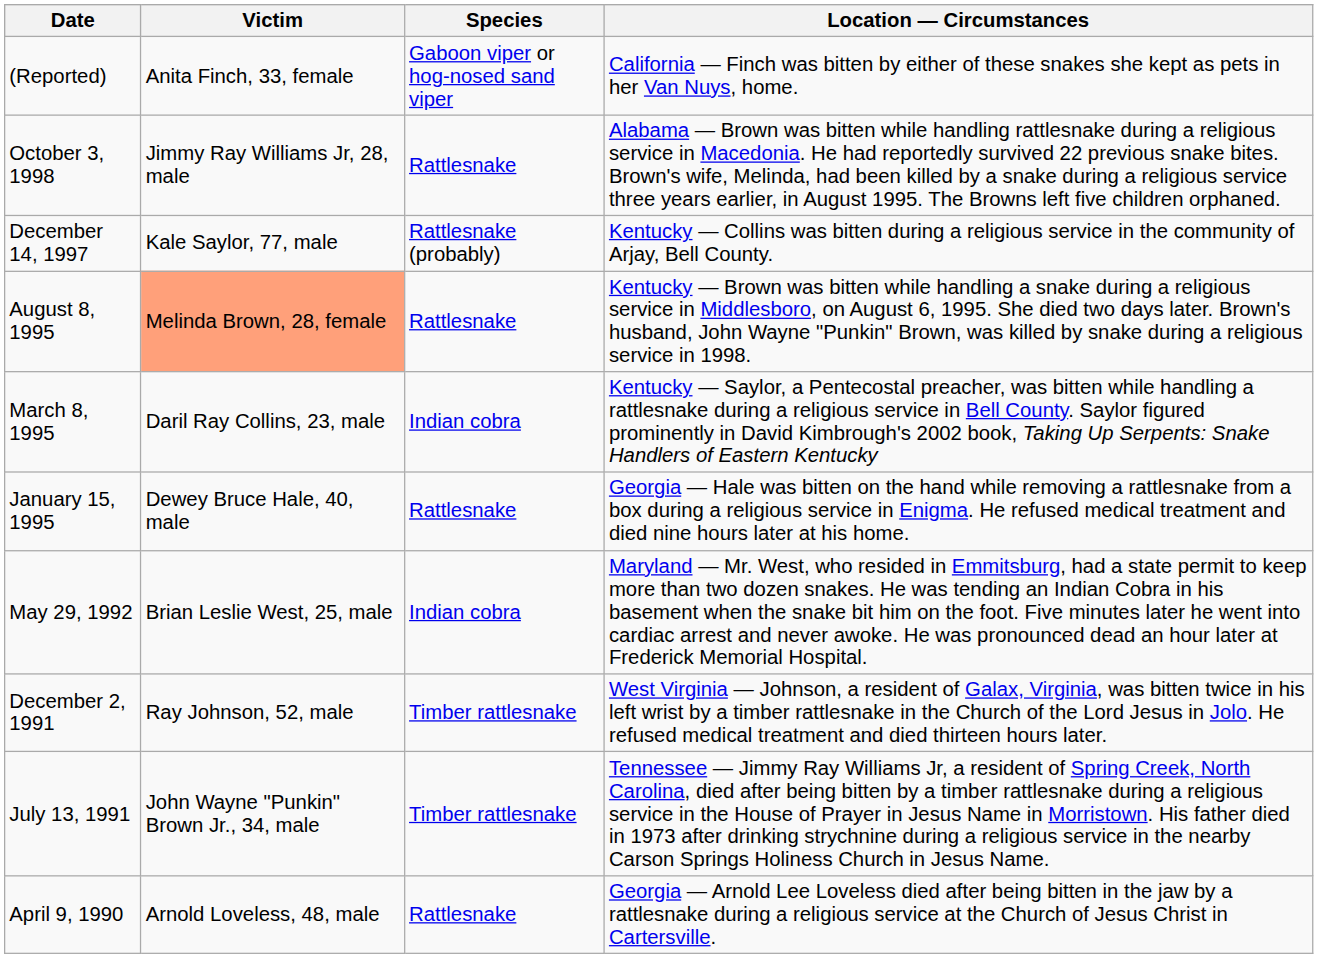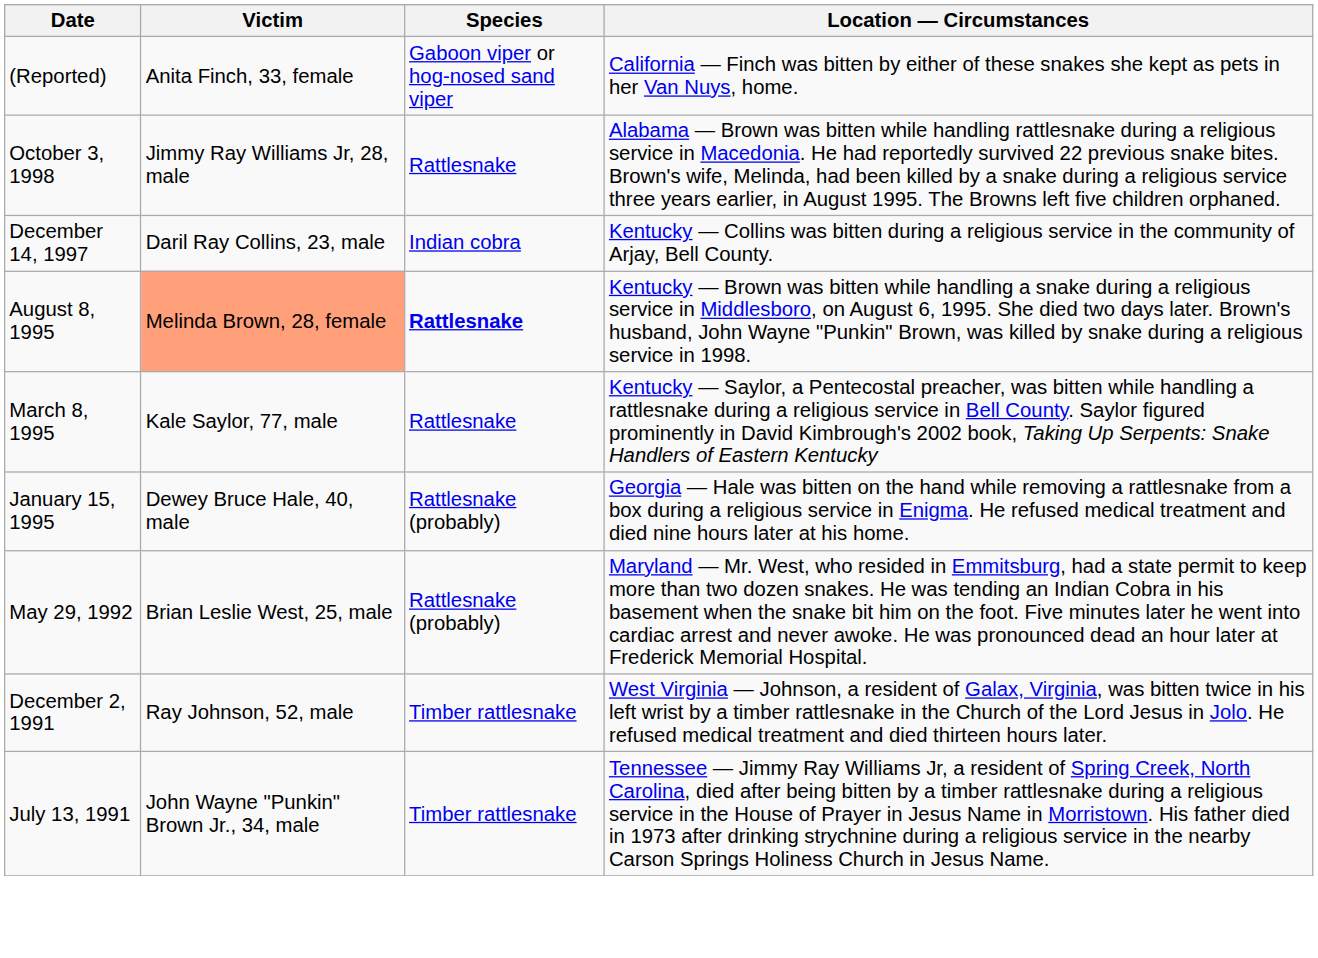December 14, 1997 | Victim: Kale Saylor, 77, male -> Daril Ray Collins, 23, male
December 14, 1997 | Species: Rattlesnake (probably) -> Indian cobra
August 8, 1995 | Species: normal -> bold
March 8, 1995 | Victim: Daril Ray Collins, 23, male -> Kale Saylor, 77, male
March 8, 1995 | Species: Indian cobra -> Rattlesnake
January 15, 1995 | Species: Rattlesnake -> Rattlesnake (probably)
May 29, 1992 | Species: Indian cobra -> Rattlesnake (probably)
- row: April 9, 1990 | Arnold Loveless, 48, male | Rattlesnake | Georgia — Arnold Lee Loveless died after being bitten in the jaw by a rattlesnake during a religious service at the Church of Jesus Christ in Cartersville.
